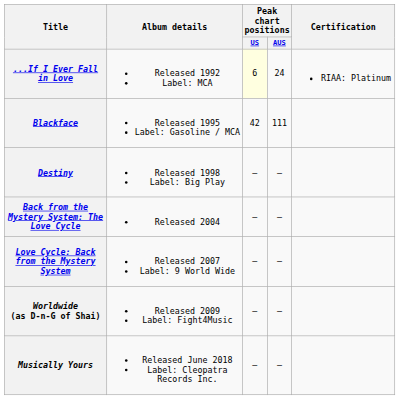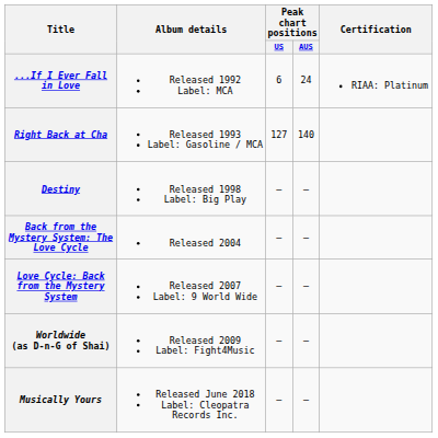...If I Ever Fall in Love | Peak chart positions / US: lightyellow background -> no background
+ row: Right Back at Cha | Released 1993 Label: Gasoline / MCA | 127 | 140
- row: Blackface | Released 1995 Label: Gasoline / MCA | 42 | 111
